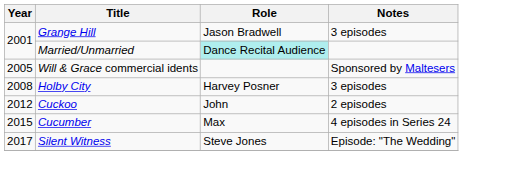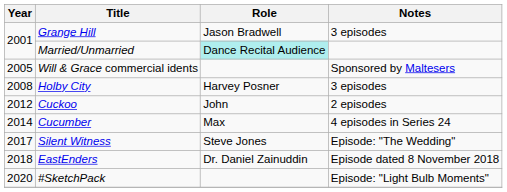Cucumber | Year: 2015 -> 2014
+ row: 2018 | EastEnders | Dr. Daniel Zainuddin | Episode dated 8 November 2018
+ row: 2020 | #SketchPack | Episode: "Light Bulb Moments"
